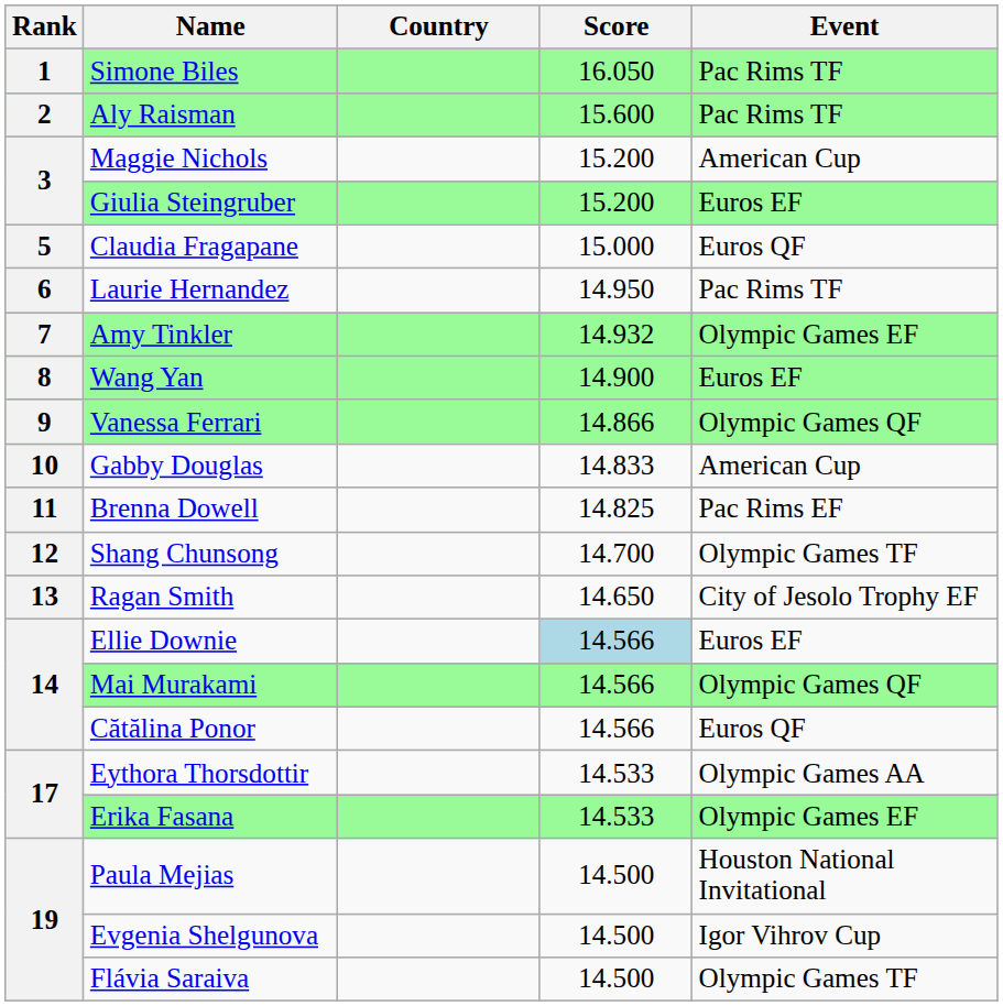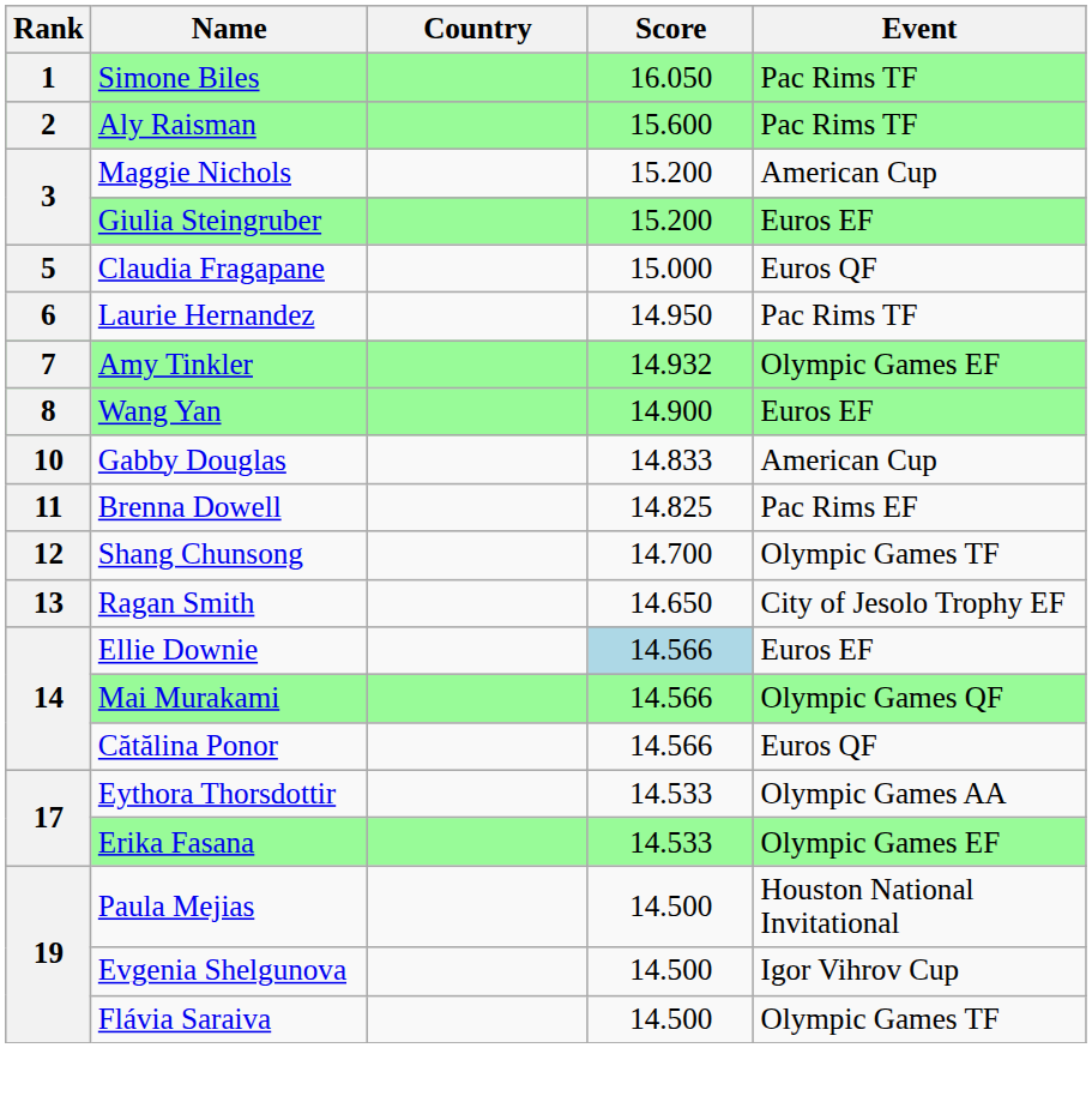- row: 9 | Vanessa Ferrari | 14.866 | Olympic Games QF
